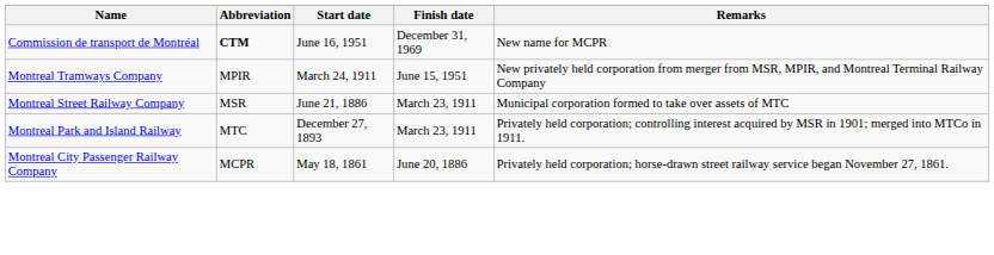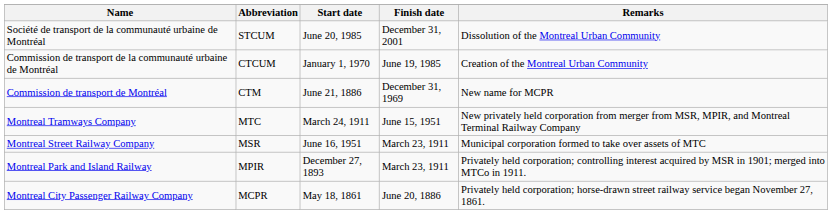+ row: Société de transport de la communauté urbaine de Montréal | STCUM | June 20, 1985 | December 31, 2001 | Dissolution of the Montreal Urban Community
+ row: Commission de transport de la communauté urbaine de Montréal | CTCUM | January 1, 1970 | June 19, 1985 | Creation of the Montreal Urban Community
Commission de transport de Montréal | Abbreviation: bold -> normal
Commission de transport de Montréal | Start date: June 16, 1951 -> June 21, 1886
Montreal Tramways Company | Abbreviation: MPIR -> MTC
Montreal Street Railway Company | Start date: June 21, 1886 -> June 16, 1951
Montreal Park and Island Railway | Abbreviation: MTC -> MPIR
